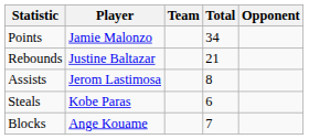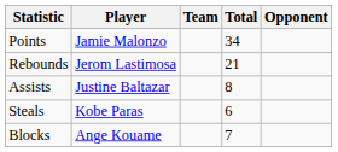Rebounds | Player: Justine Baltazar -> Jerom Lastimosa
Assists | Player: Jerom Lastimosa -> Justine Baltazar
